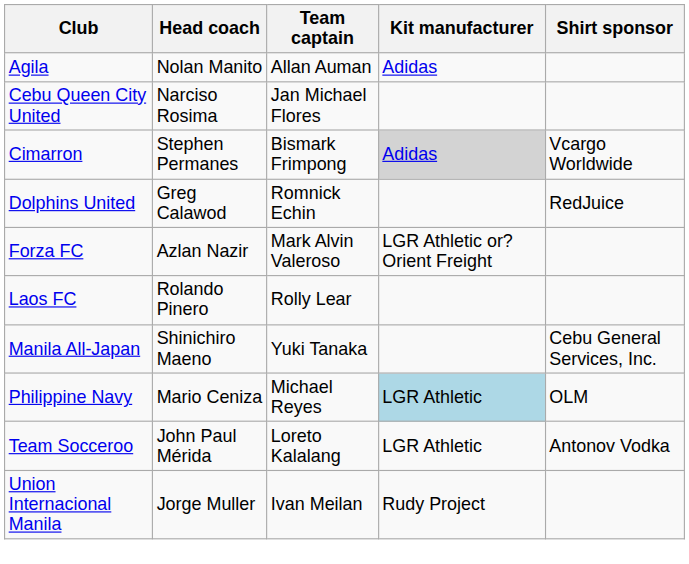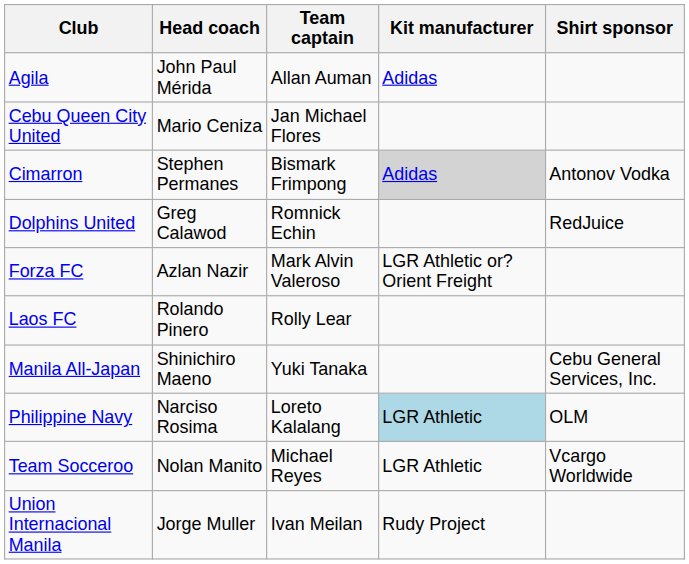Agila | Head coach: Nolan Manito -> John Paul Mérida
Cebu Queen City United | Head coach: Narciso Rosima -> Mario Ceniza
Cimarron | Shirt sponsor: Vcargo Worldwide -> Antonov Vodka
Philippine Navy | Head coach: Mario Ceniza -> Narciso Rosima
Philippine Navy | Team captain: Michael Reyes -> Loreto Kalalang
Team Socceroo | Head coach: John Paul Mérida -> Nolan Manito
Team Socceroo | Team captain: Loreto Kalalang -> Michael Reyes
Team Socceroo | Shirt sponsor: Antonov Vodka -> Vcargo Worldwide
